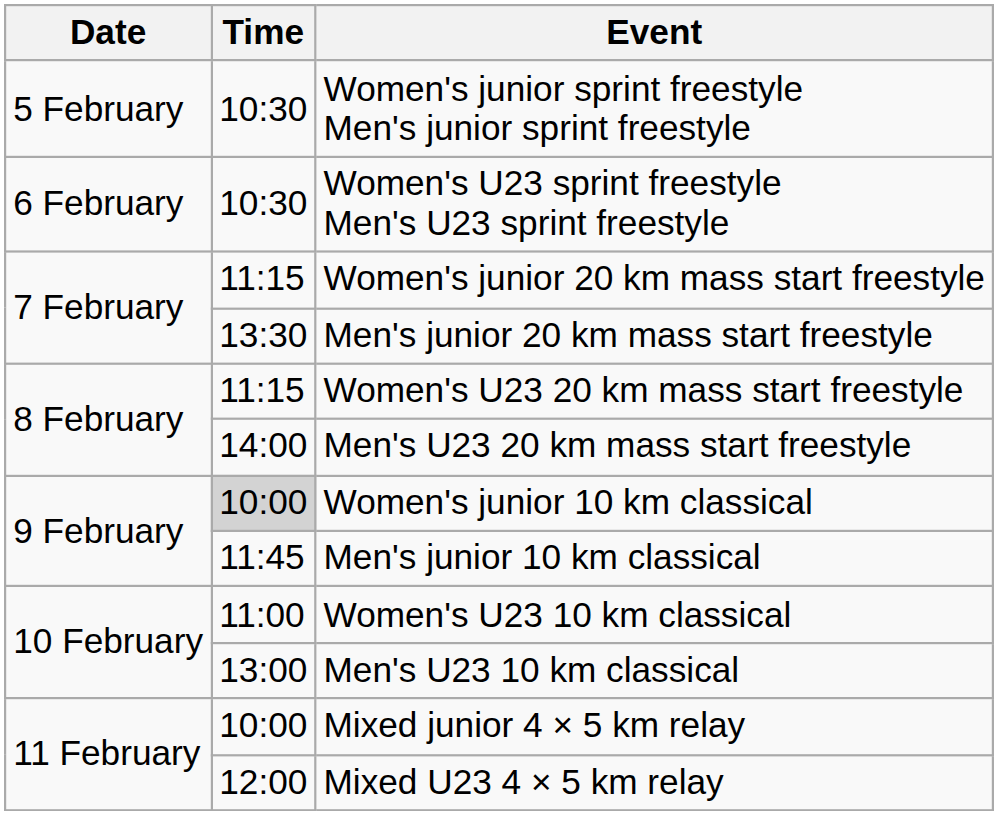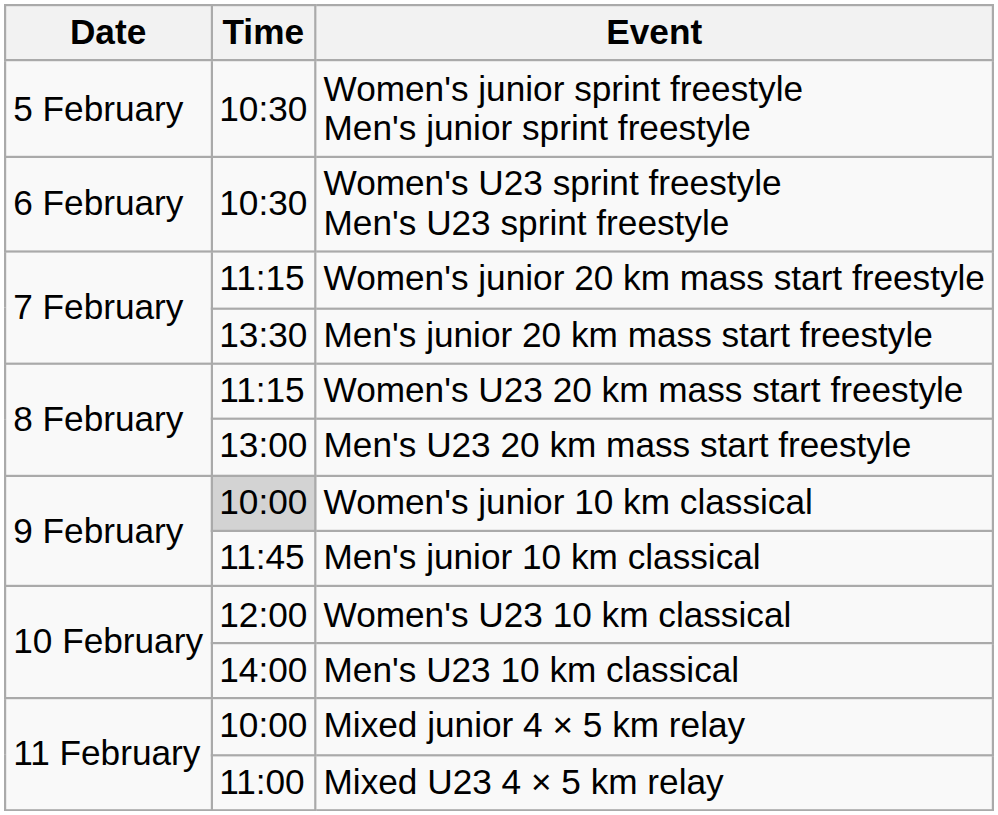Men's U23 20 km mass start freestyle | Time: 14:00 -> 13:00
Women's U23 10 km classical | Time: 11:00 -> 12:00
Men's U23 10 km classical | Time: 13:00 -> 14:00
Mixed U23 4 × 5 km relay | Time: 12:00 -> 11:00
